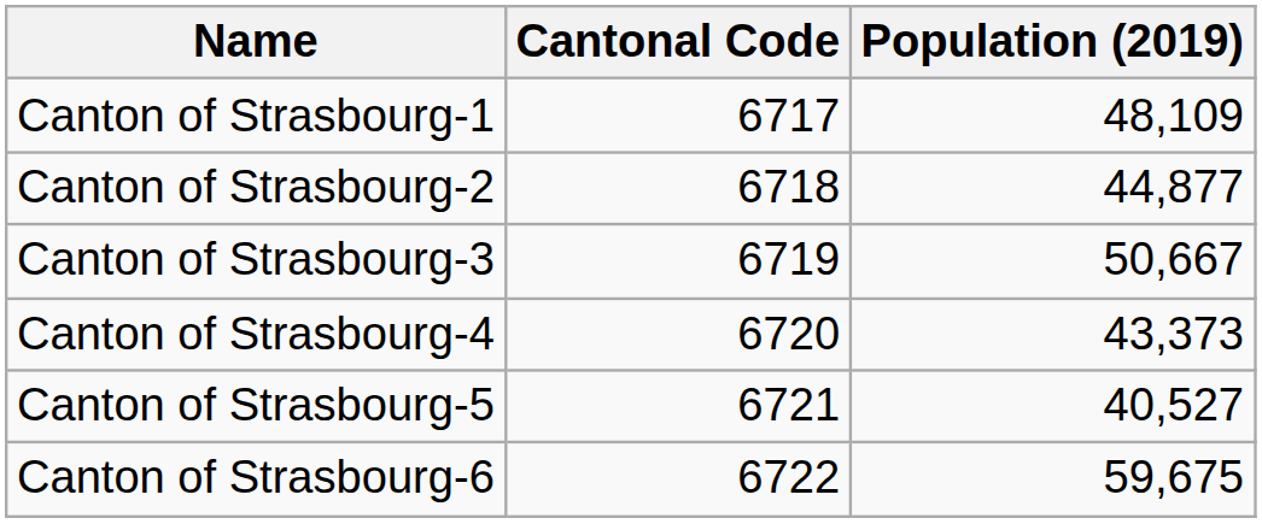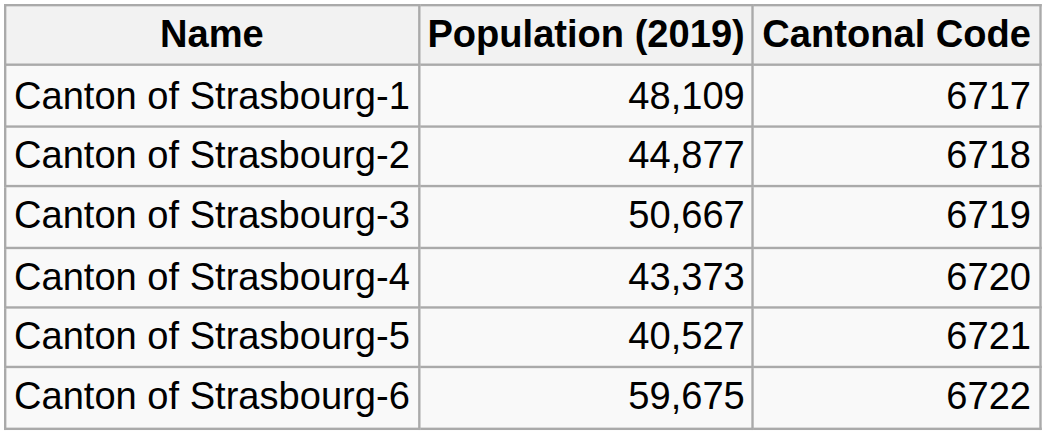columns swapped: Population (2019) <-> Cantonal Code
